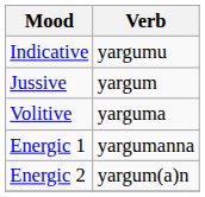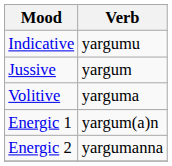Energic 1 | Verb: yargumanna -> yargum(a)n
Energic 2 | Verb: yargum(a)n -> yargumanna
